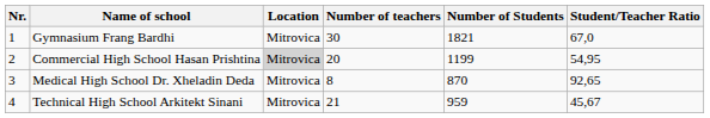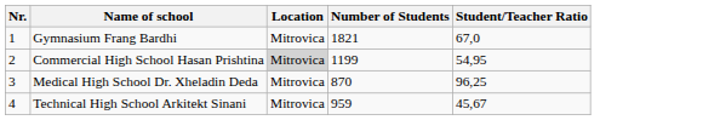- column: Number of teachers | 30 | 20 | 8 | 21
Medical High School Dr. Xheladin Deda | Student/Teacher Ratio: 92,65 -> 96,25
